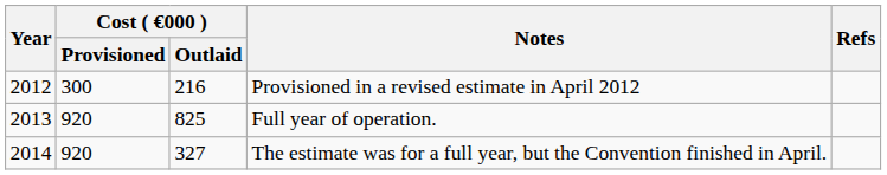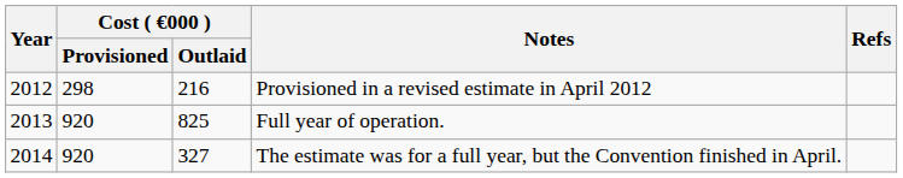Provisioned in a revised estimate in April 2012 | Cost ( €000 ) / Provisioned: 300 -> 298
